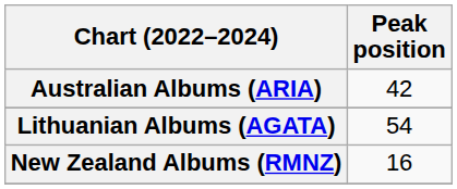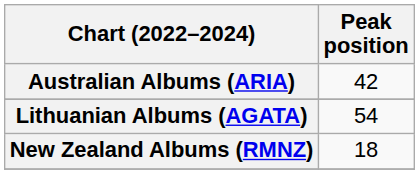New Zealand Albums (RMNZ) | Peak position: 16 -> 18
